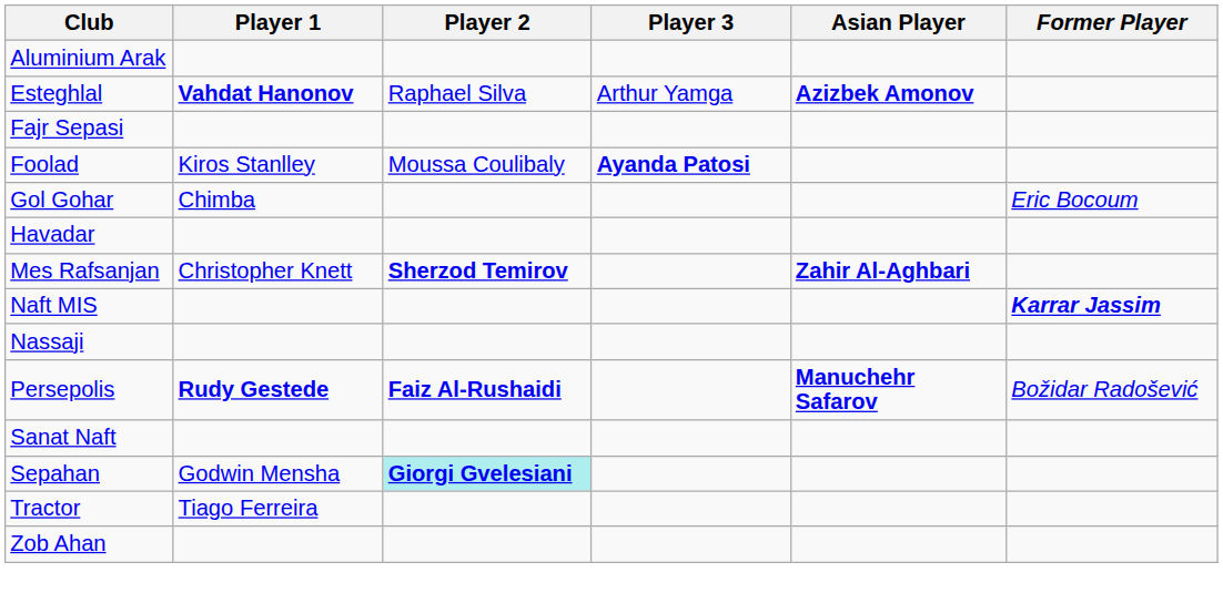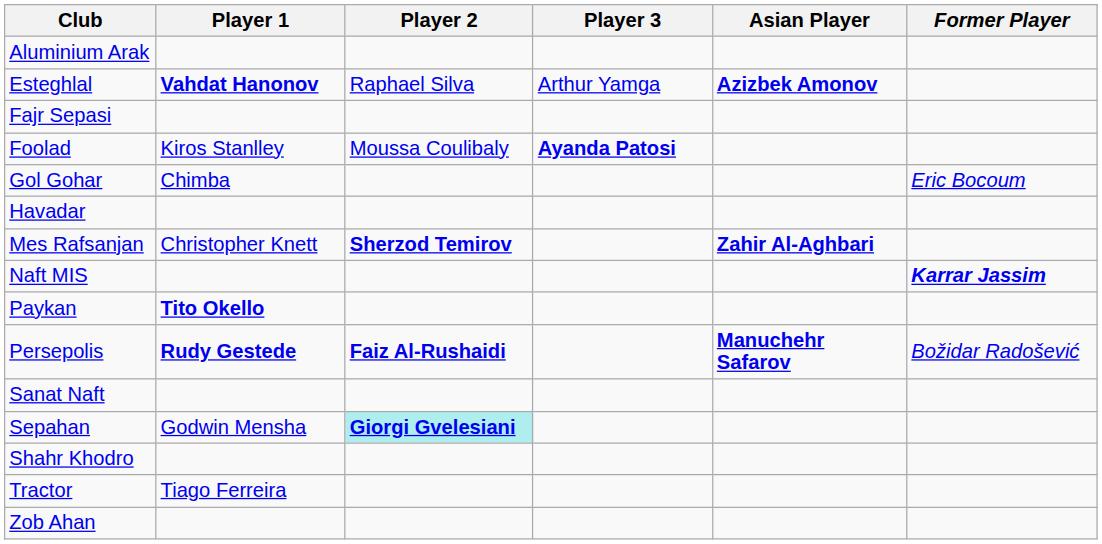- row: Nassaji
+ row: Paykan | Tito Okello
+ row: Shahr Khodro
